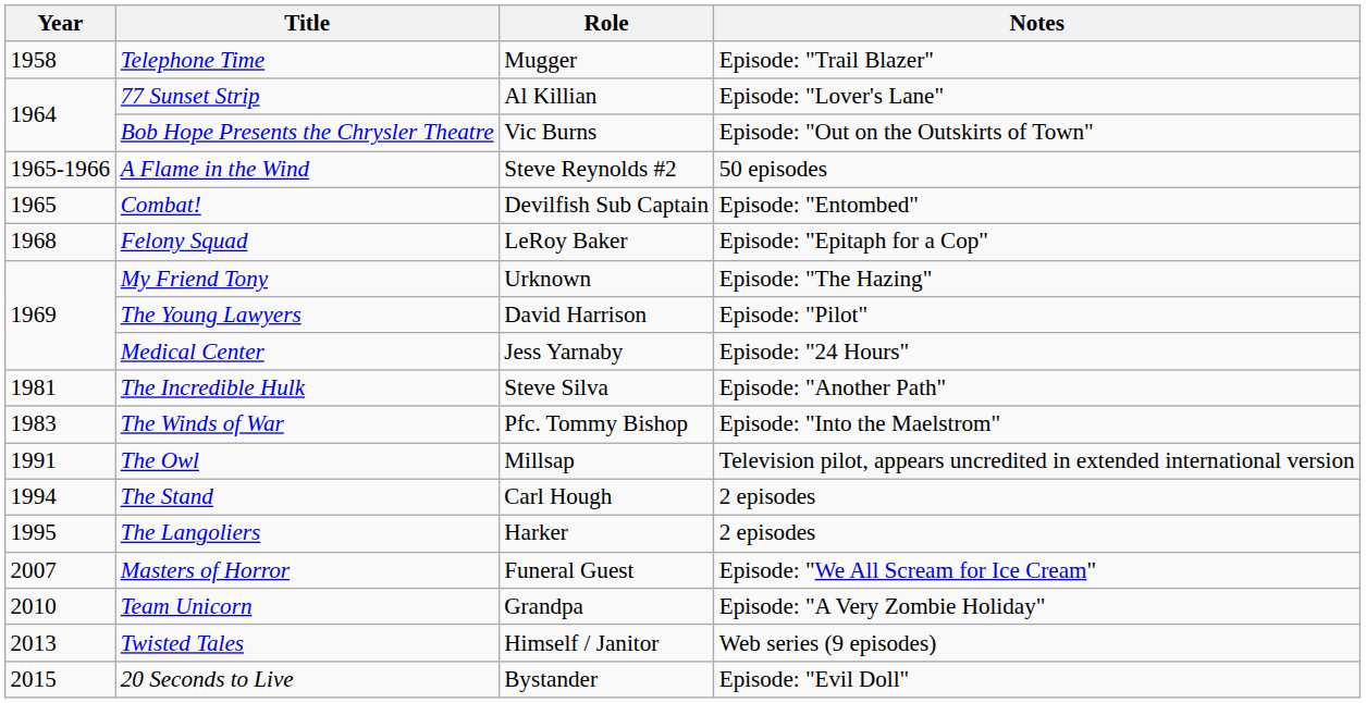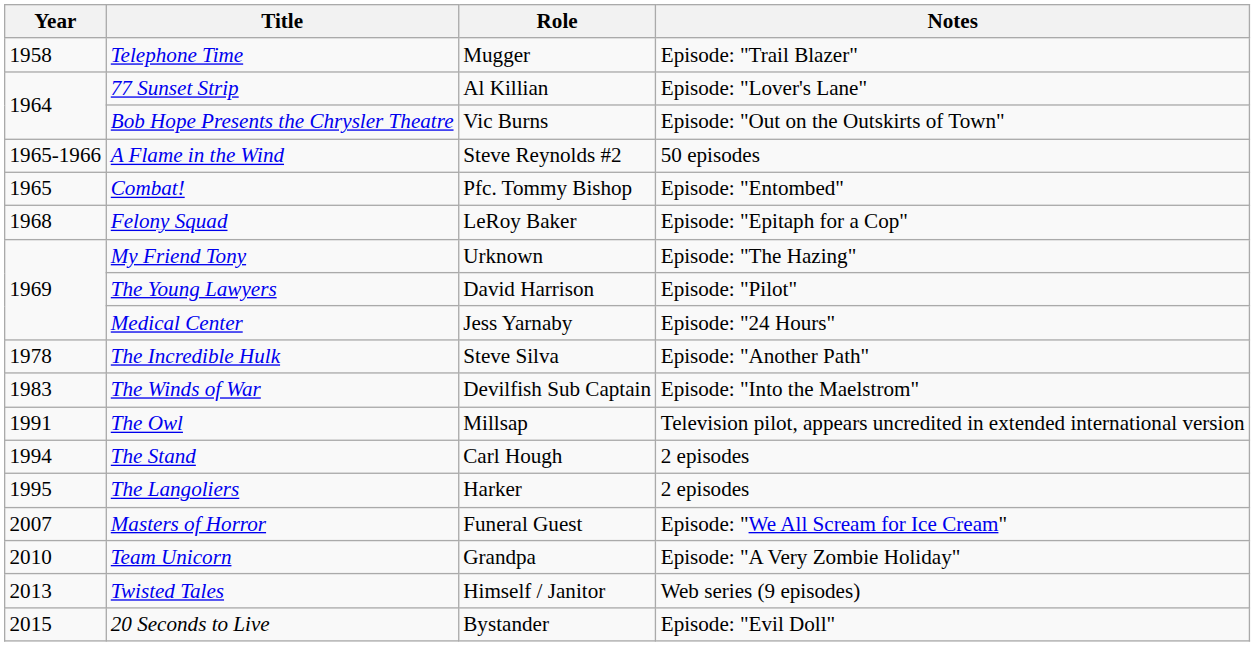Combat! | Role: Devilfish Sub Captain -> Pfc. Tommy Bishop
The Incredible Hulk | Year: 1981 -> 1978
The Winds of War | Role: Pfc. Tommy Bishop -> Devilfish Sub Captain
